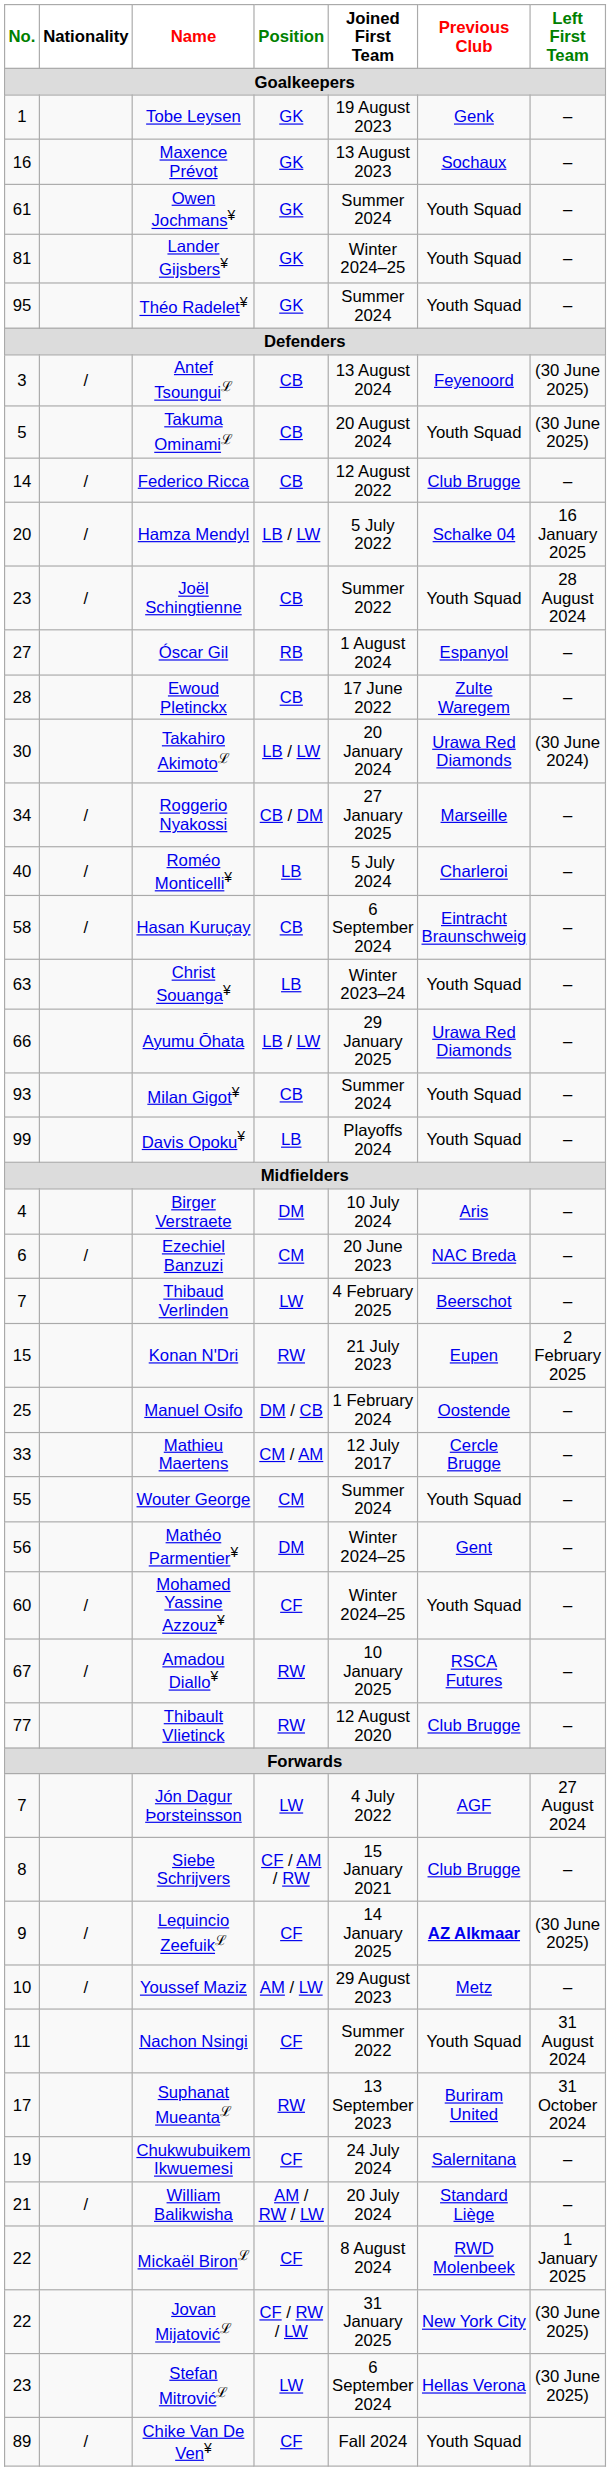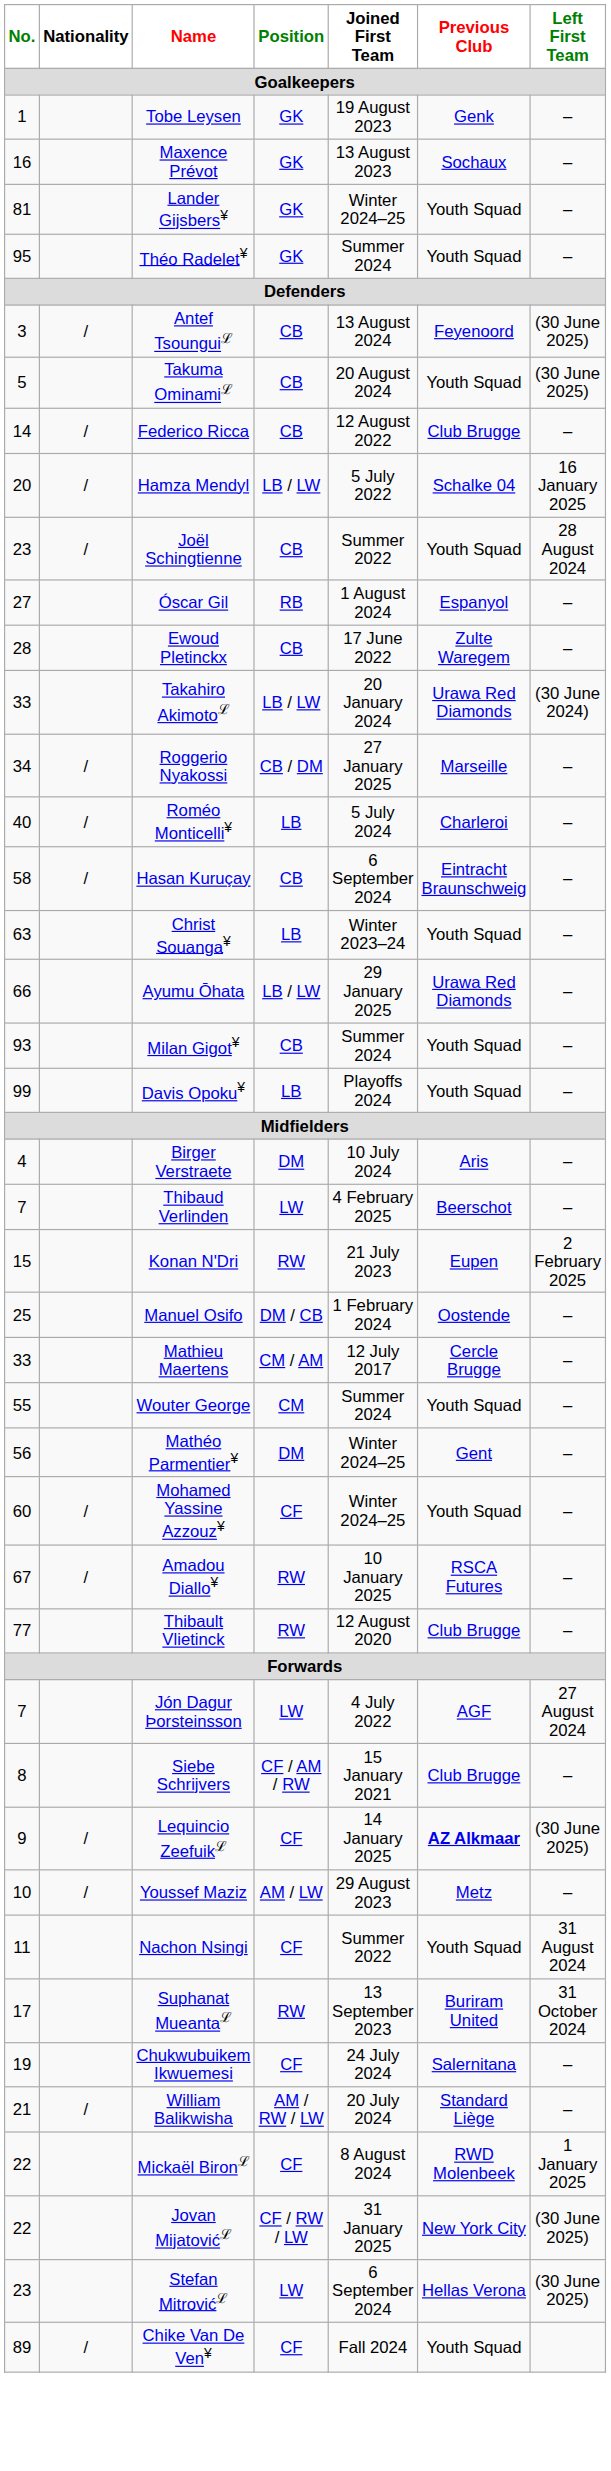- row: 61 | Owen Jochmans¥ | GK | Summer 2024 | Youth Squad | –
Takahiro Akimotoℒ | No.: 30 -> 33
- row: 6 | / | Ezechiel Banzuzi | CM | 20 June 2023 | NAC Breda | –
